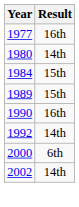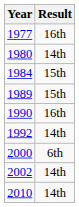+ row: 2010 | 14th
